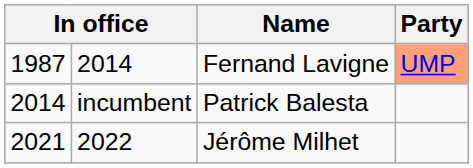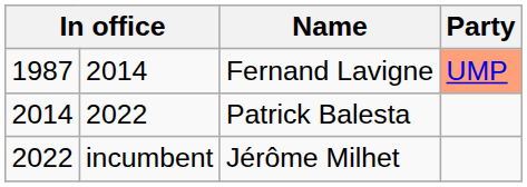Patrick Balesta | column 2: incumbent -> 2022
Jérôme Milhet | column 1: 2021 -> 2022
Jérôme Milhet | column 2: 2022 -> incumbent
